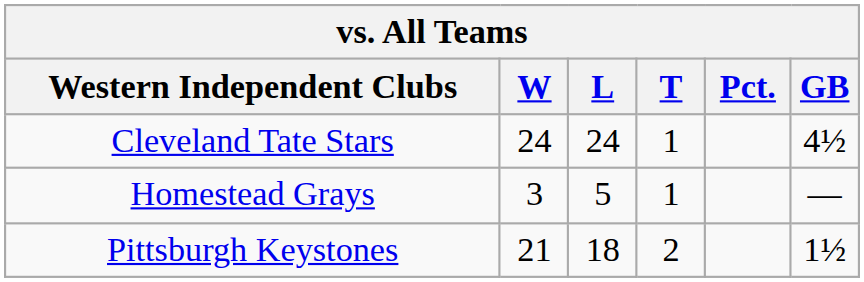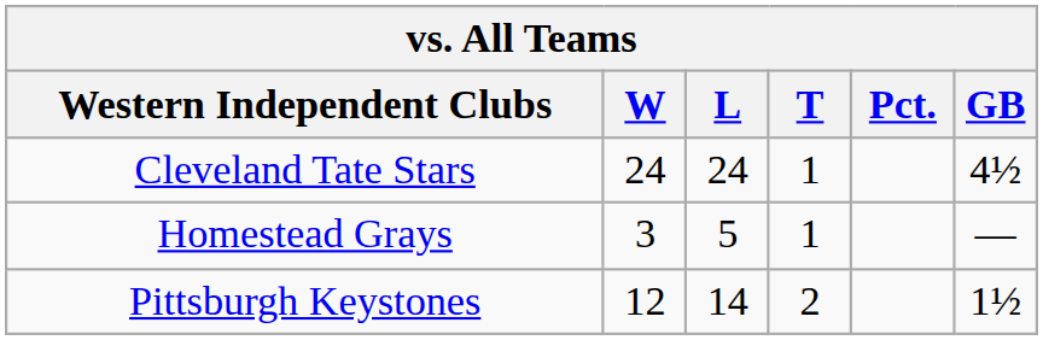Pittsburgh Keystones | W: 21 -> 12
Pittsburgh Keystones | L: 18 -> 14
